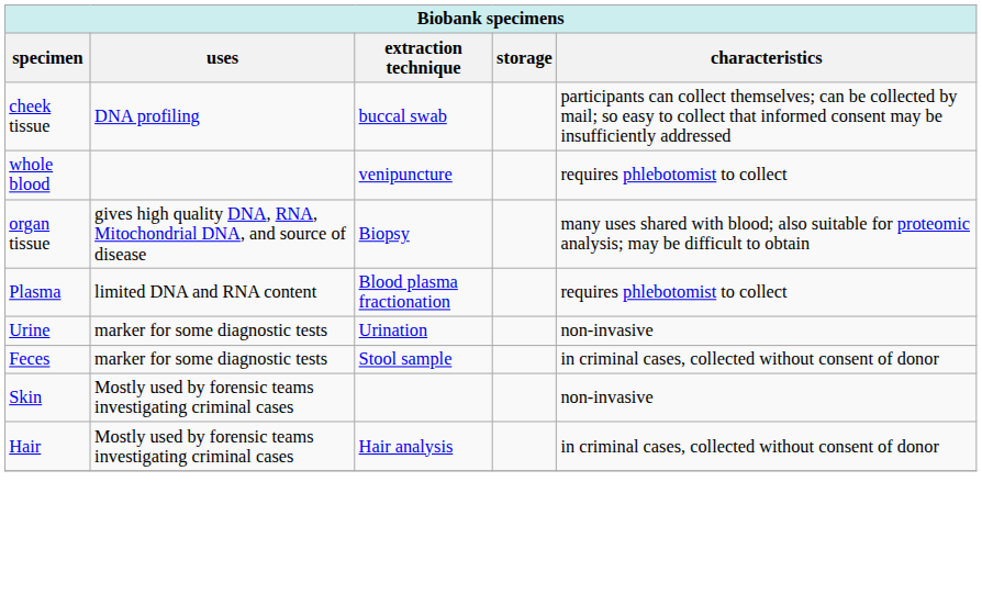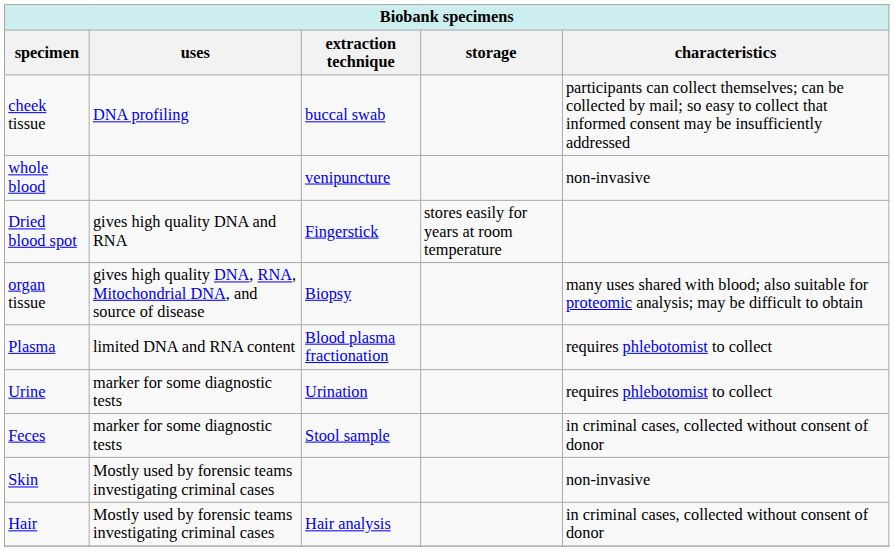whole blood | characteristics: requires phlebotomist to collect -> non-invasive
+ row: Dried blood spot | gives high quality DNA and RNA | Fingerstick | stores easily for years at room temperature
Urine | characteristics: non-invasive -> requires phlebotomist to collect
